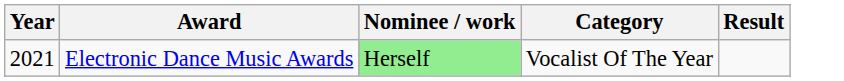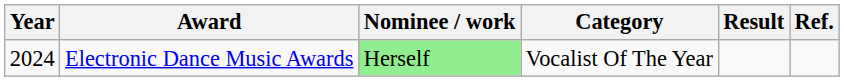+ column: Ref.
Electronic Dance Music Awards | Year: 2021 -> 2024
